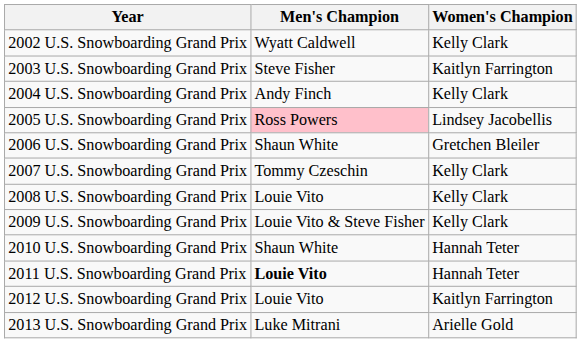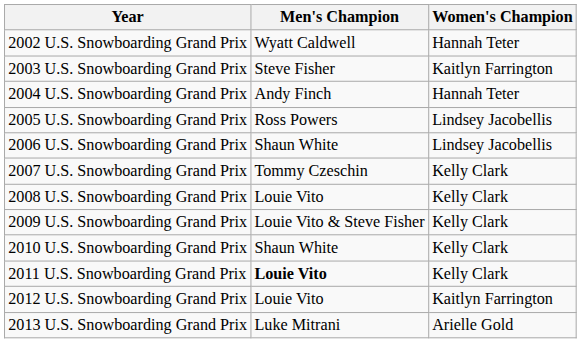2002 U.S. Snowboarding Grand Prix | Women's Champion: Kelly Clark -> Hannah Teter
2004 U.S. Snowboarding Grand Prix | Women's Champion: Kelly Clark -> Hannah Teter
2005 U.S. Snowboarding Grand Prix | Men's Champion: pink background -> no background
2006 U.S. Snowboarding Grand Prix | Women's Champion: Gretchen Bleiler -> Lindsey Jacobellis
2010 U.S. Snowboarding Grand Prix | Women's Champion: Hannah Teter -> Kelly Clark
2011 U.S. Snowboarding Grand Prix | Women's Champion: Hannah Teter -> Kelly Clark
